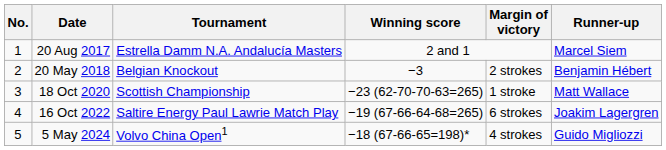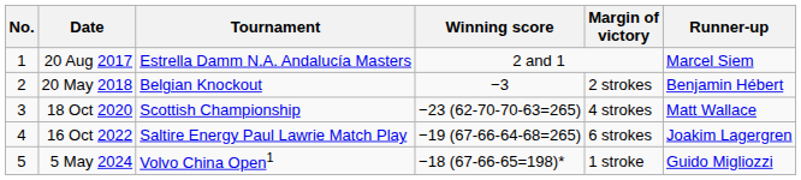18 Oct 2020 | Margin of victory: 1 stroke -> 4 strokes
5 May 2024 | Margin of victory: 4 strokes -> 1 stroke
